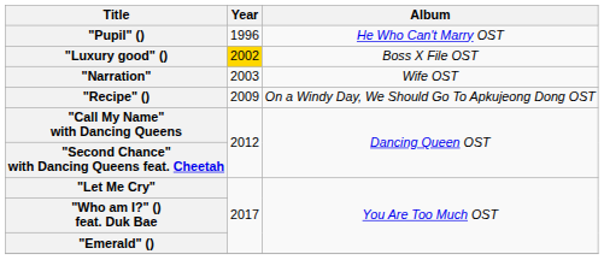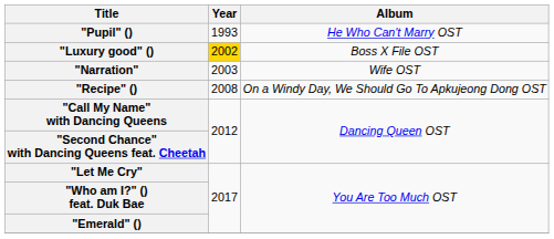"Pupil" () | Year: 1996 -> 1993
"Recipe" () | Year: 2009 -> 2008
